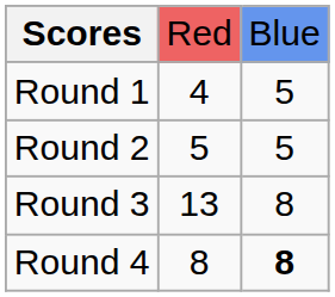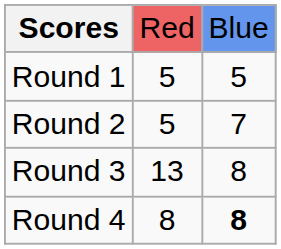Round 1 | column 2: 4 -> 5
Round 2 | column 3: 5 -> 7
